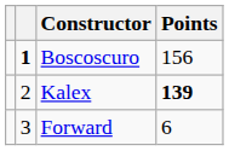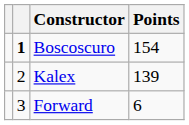Boscoscuro | Points: 156 -> 154
Kalex | Points: bold -> normal
